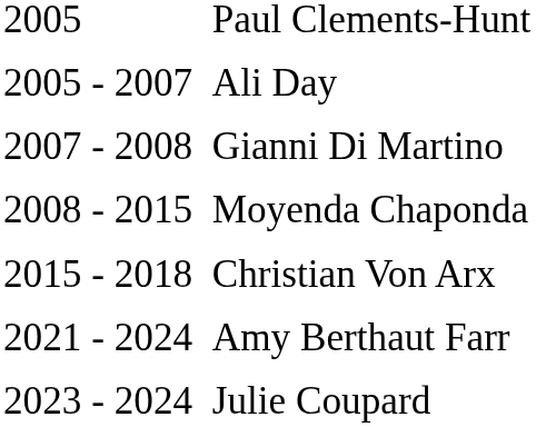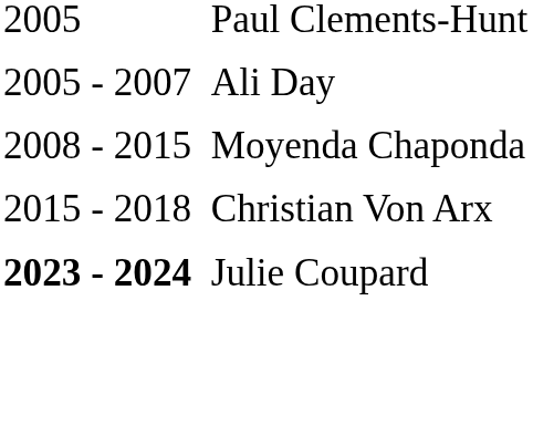- row: 2007 - 2008 | Gianni Di Martino
- row: 2021 - 2024 | Amy Berthaut Farr
Julie Coupard | column 1: normal -> bold
